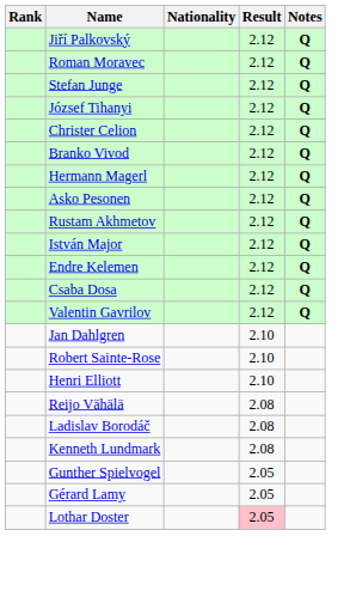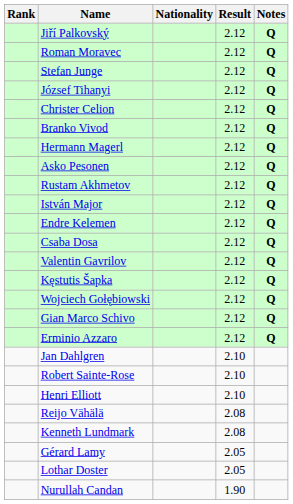+ row: Kęstutis Šapka | 2.12 | Q
+ row: Wojciech Gołębiowski | 2.12 | Q
+ row: Gian Marco Schivo | 2.12 | Q
+ row: Erminio Azzaro | 2.12 | Q
- row: Ladislav Borodáč | 2.08
- row: Gunther Spielvogel | 2.05
Lothar Doster | Result: pink background -> no background
+ row: Nurullah Candan | 1.90
